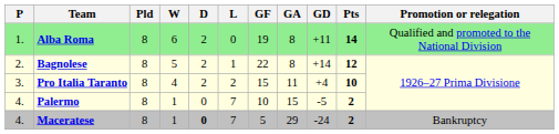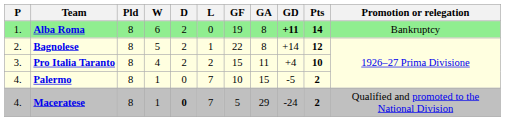Alba Roma | GD: normal -> bold
Alba Roma | Promotion or relegation: Qualified and promoted to the National Division -> Bankruptcy
Maceratese | Promotion or relegation: Bankruptcy -> Qualified and promoted to the National Division
